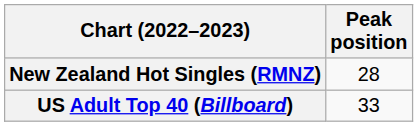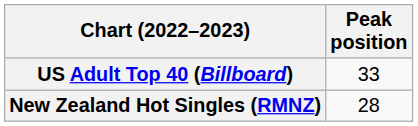rows swapped: New Zealand Hot Singles (RMNZ) <-> US Adult Top 40 (Billboard)
